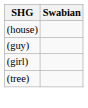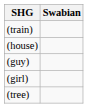+ row: (train)
